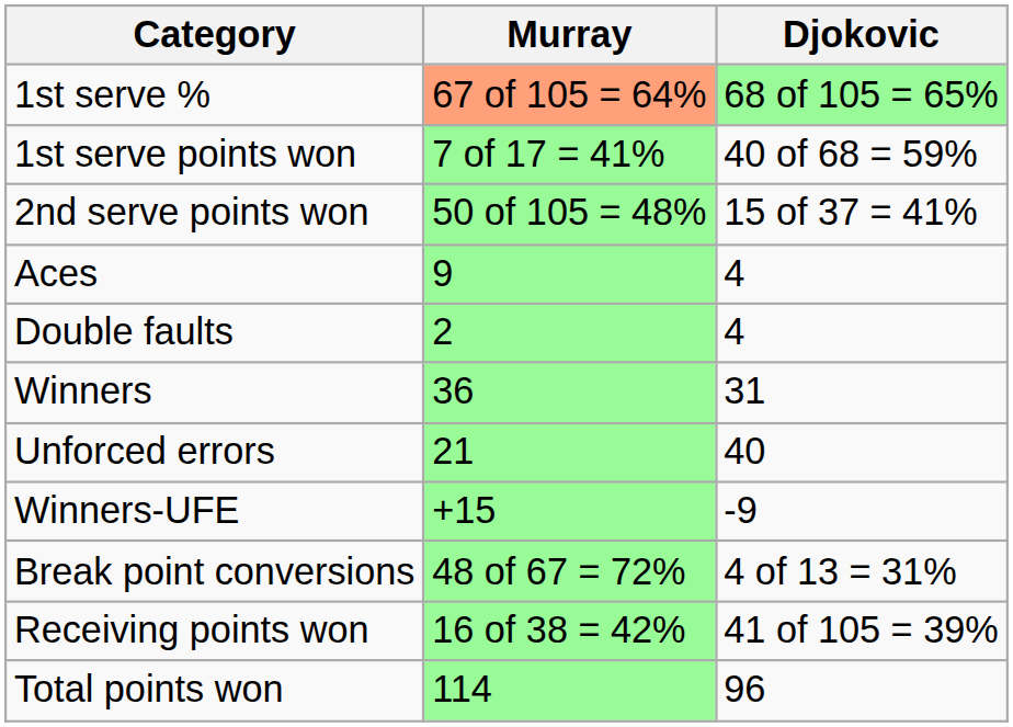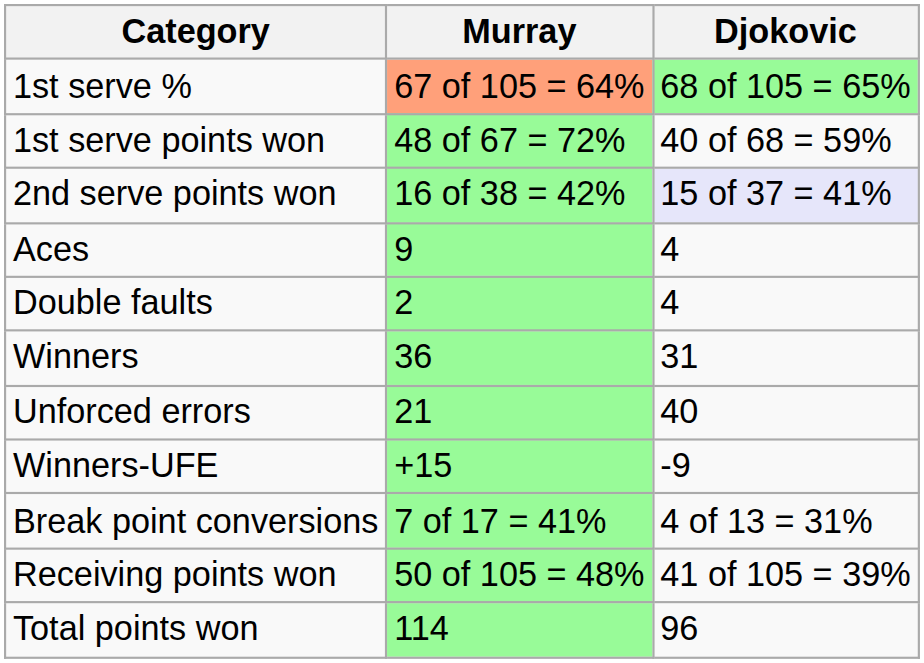1st serve points won | Murray: 7 of 17 = 41% -> 48 of 67 = 72%
2nd serve points won | Murray: 50 of 105 = 48% -> 16 of 38 = 42%
2nd serve points won | Djokovic: no background -> lavender background
Break point conversions | Murray: 48 of 67 = 72% -> 7 of 17 = 41%
Receiving points won | Murray: 16 of 38 = 42% -> 50 of 105 = 48%
